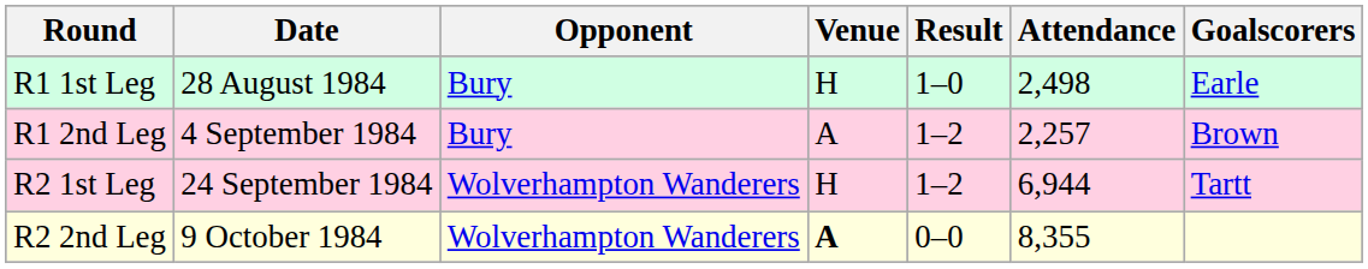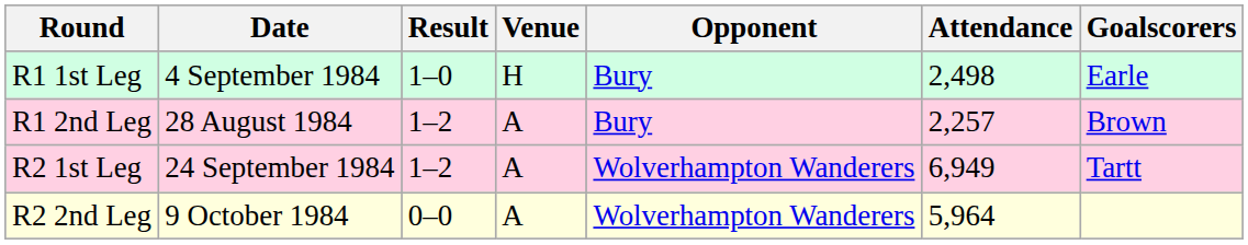columns swapped: Opponent <-> Result
R1 1st Leg | Date: 28 August 1984 -> 4 September 1984
R1 2nd Leg | Date: 4 September 1984 -> 28 August 1984
R2 1st Leg | Venue: H -> A
R2 1st Leg | Attendance: 6,944 -> 6,949
R2 2nd Leg | Venue: bold -> normal
R2 2nd Leg | Attendance: 8,355 -> 5,964
